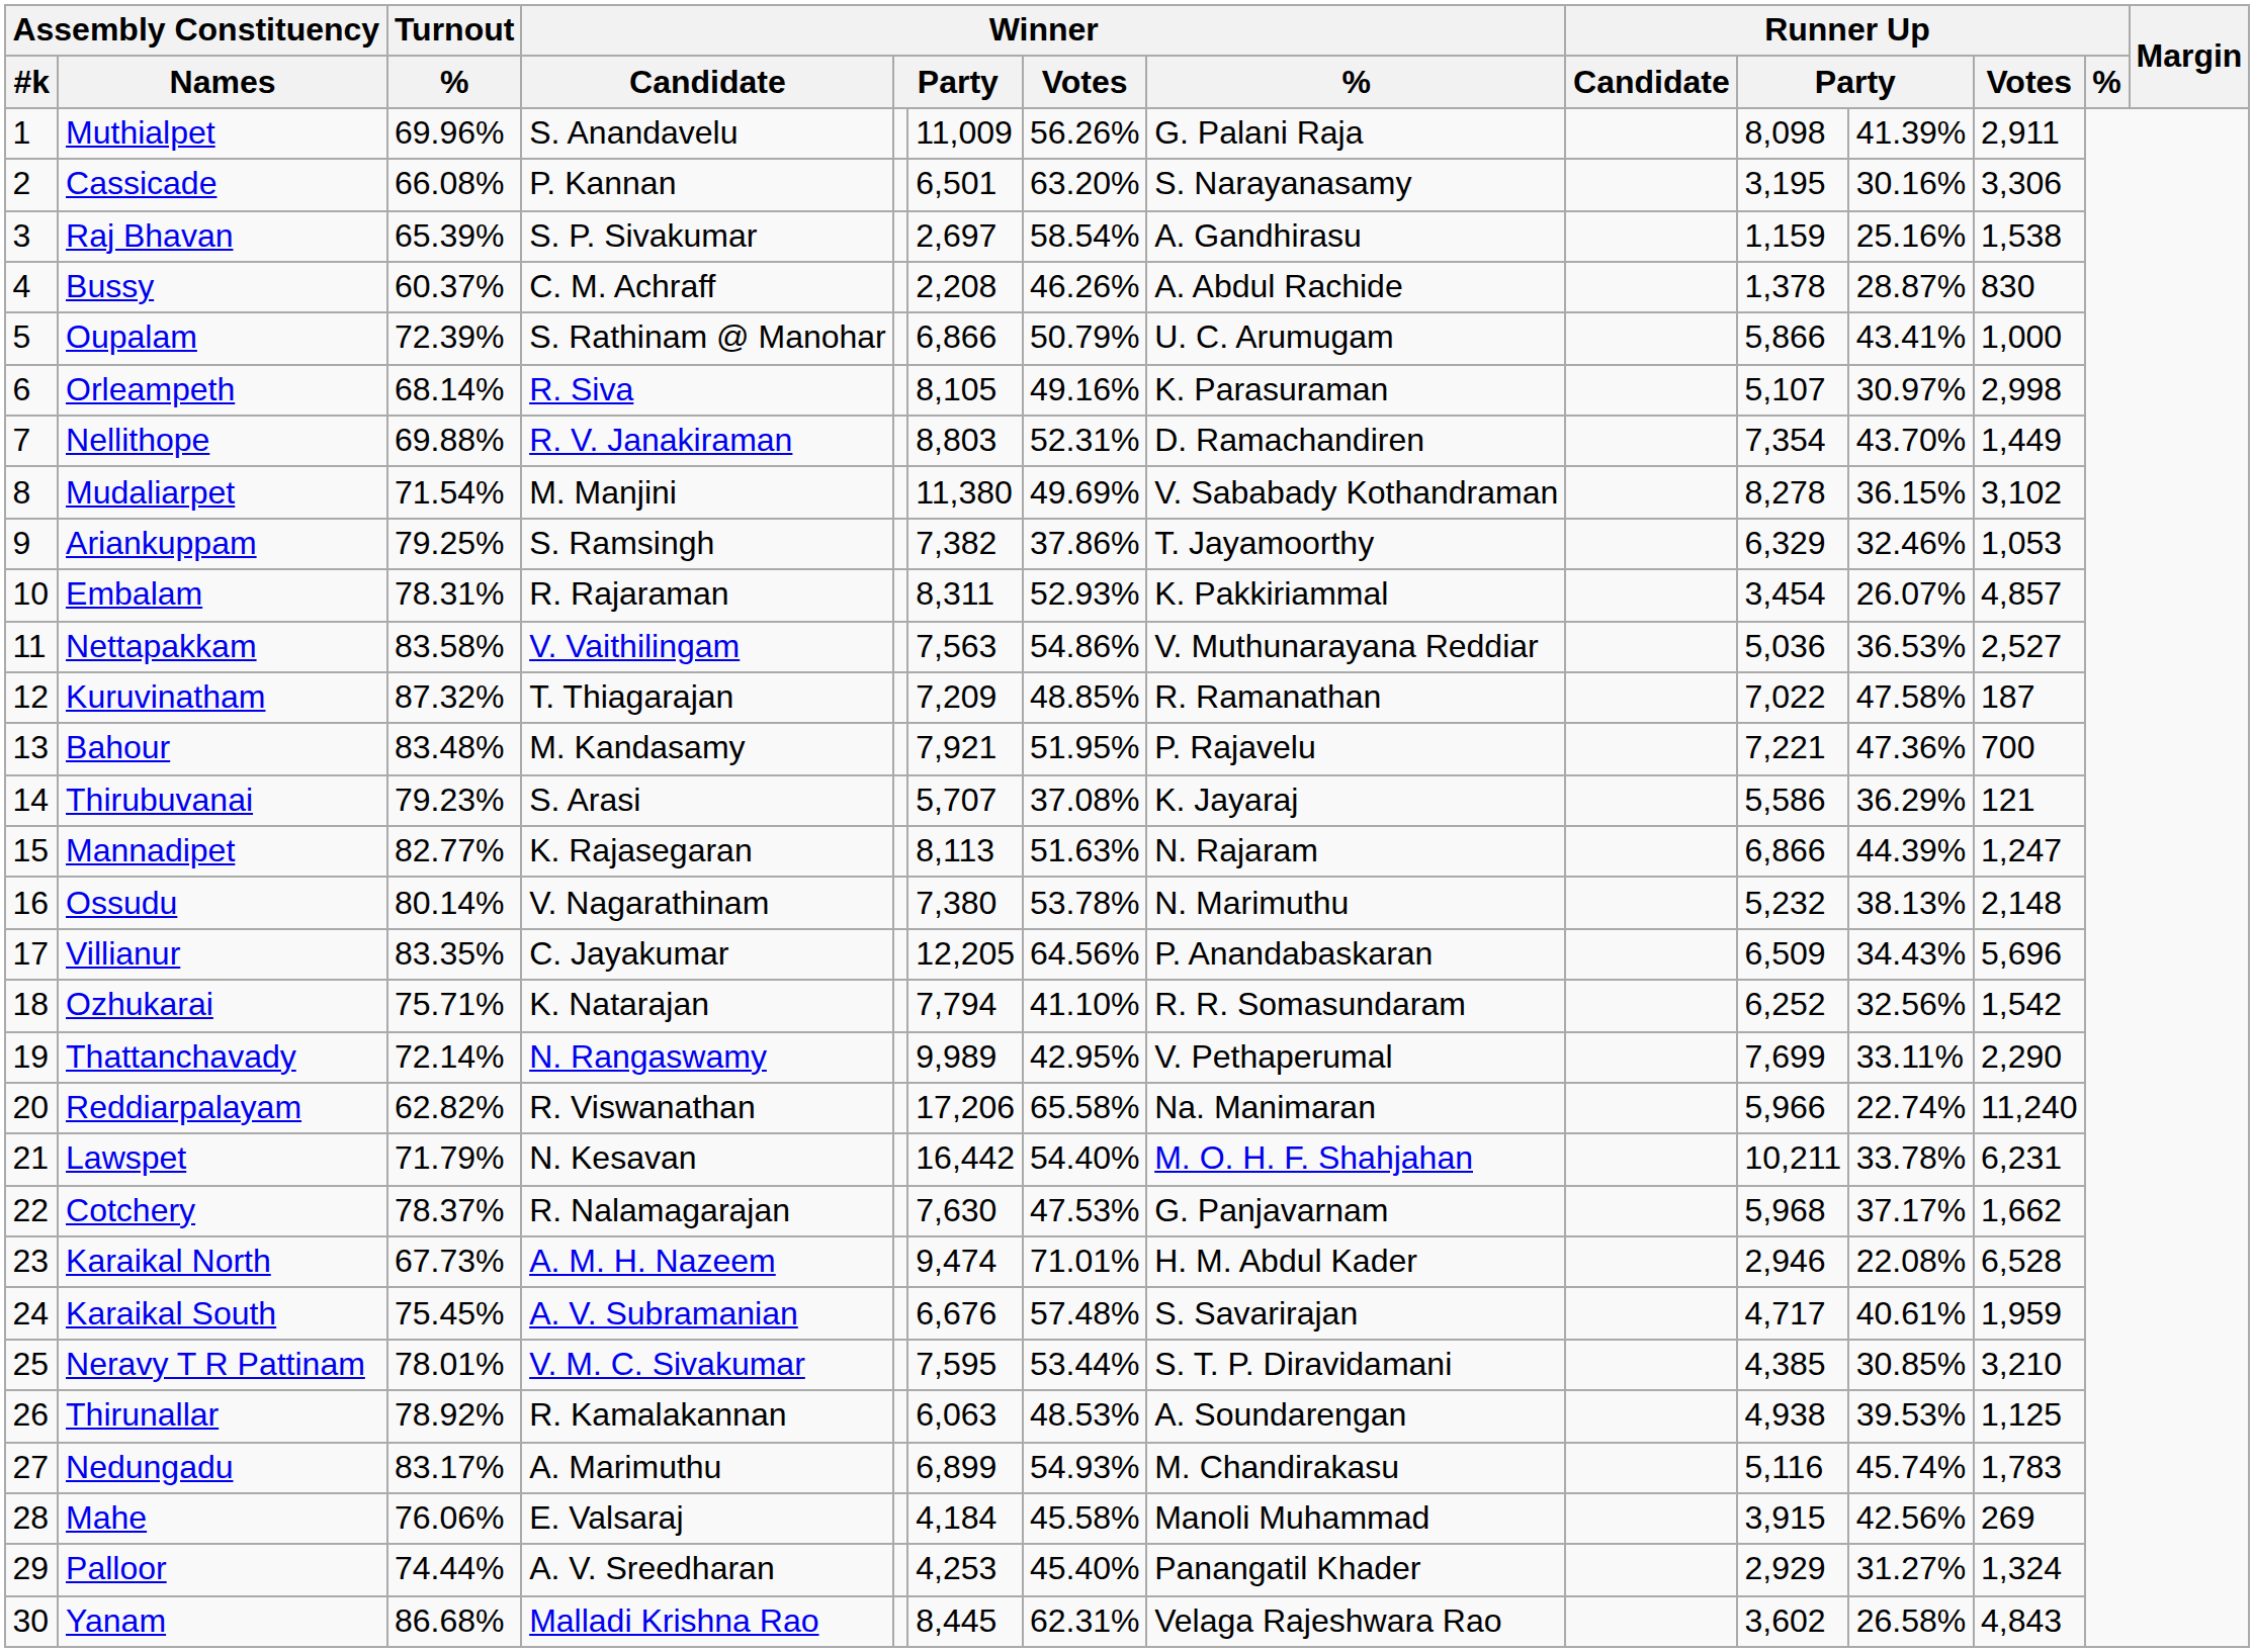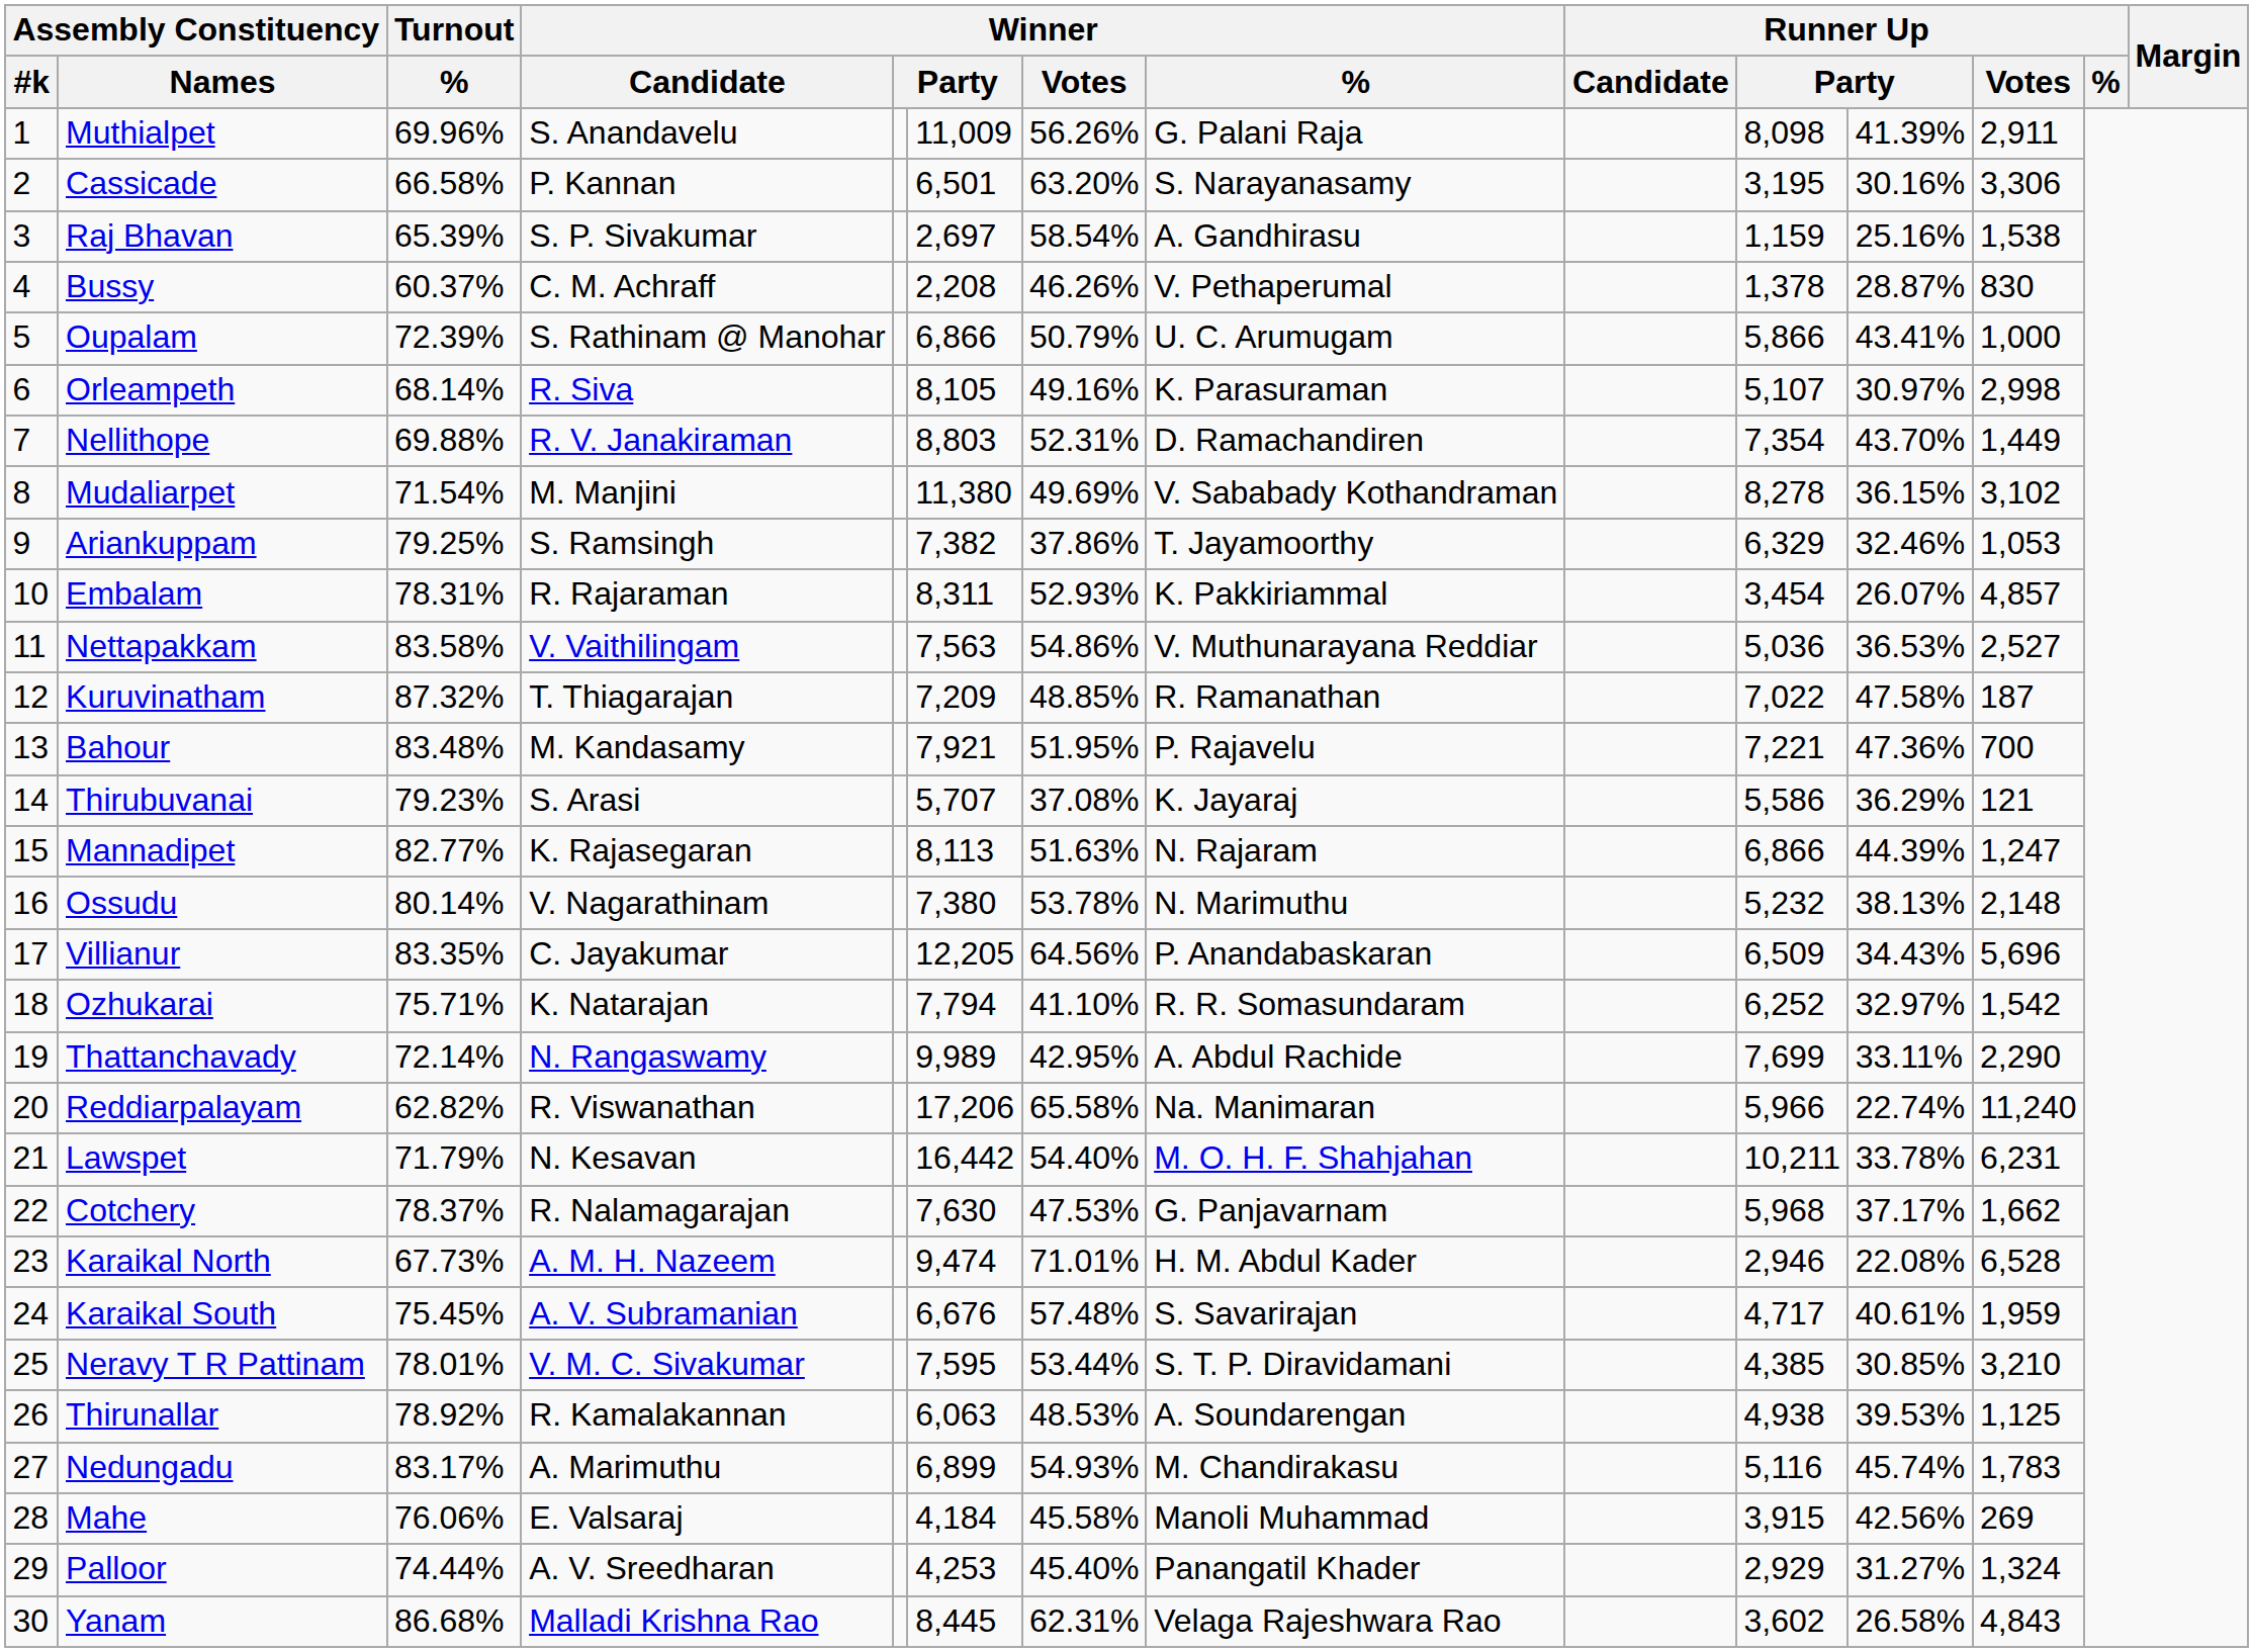Cassicade | Turnout / %: 66.08% -> 66.58%
Bussy | Winner / %: A. Abdul Rachide -> V. Pethaperumal
Ozhukarai | column 11: 32.56% -> 32.97%
Thattanchavady | Winner / %: V. Pethaperumal -> A. Abdul Rachide
